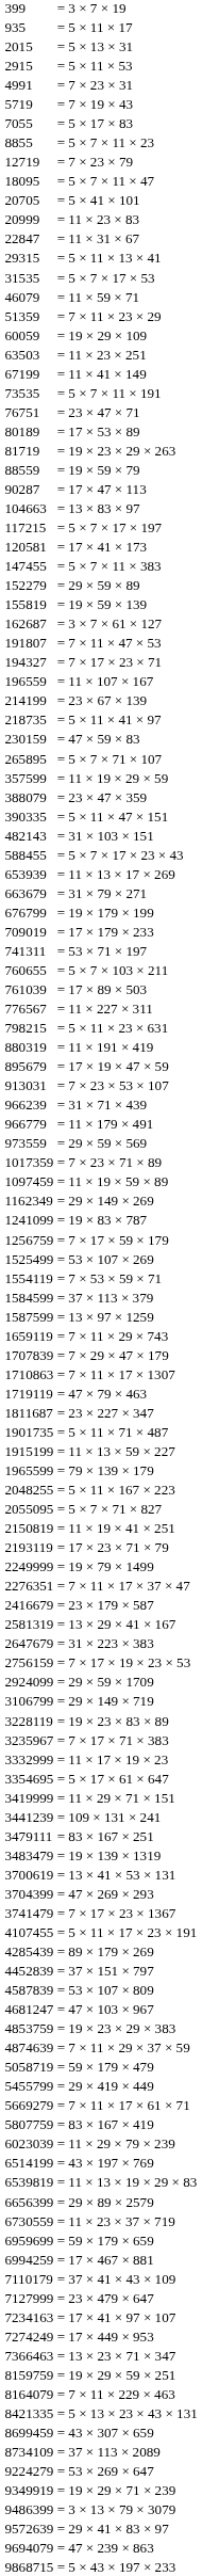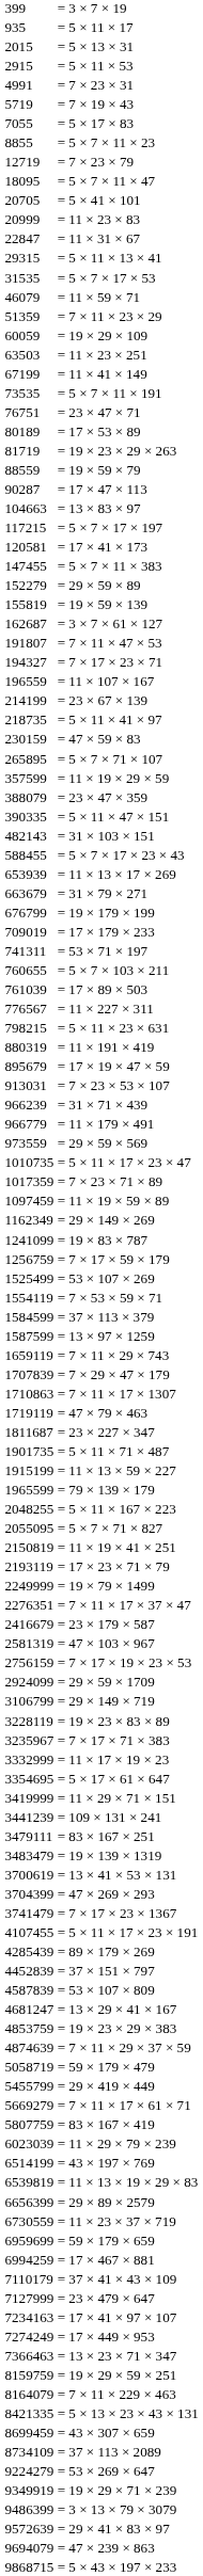+ row: 1010735 | = 5 × 11 × 17 × 23 × 47
2581319 | column 2: = 13 × 29 × 41 × 167 -> = 47 × 103 × 967
- row: 2647679 | = 31 × 223 × 383
4681247 | column 2: = 47 × 103 × 967 -> = 13 × 29 × 41 × 167
